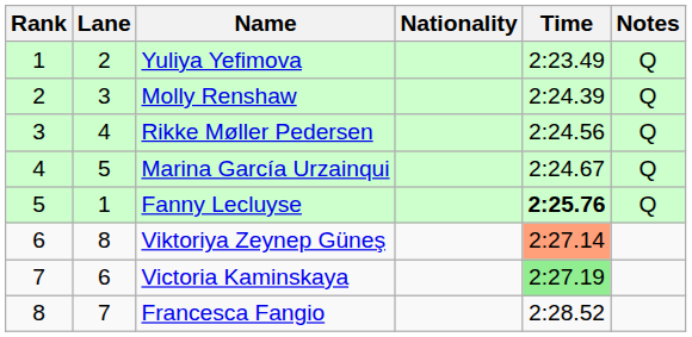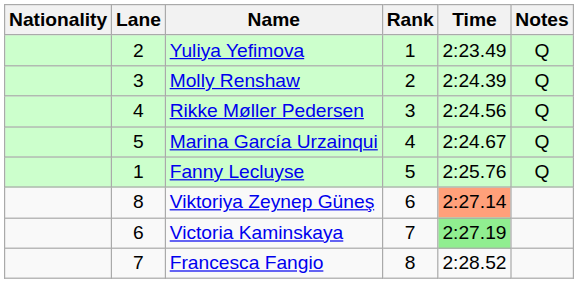columns swapped: Rank <-> Nationality
Fanny Lecluyse | Time: bold -> normal
